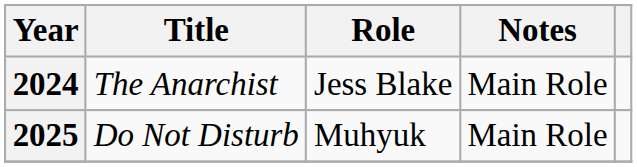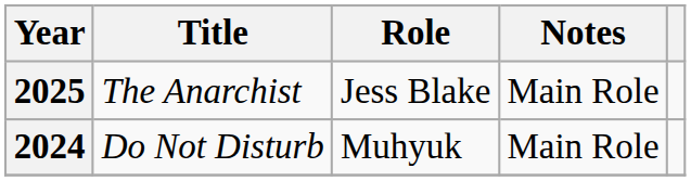The Anarchist | Year: 2024 -> 2025
Do Not Disturb | Year: 2025 -> 2024
